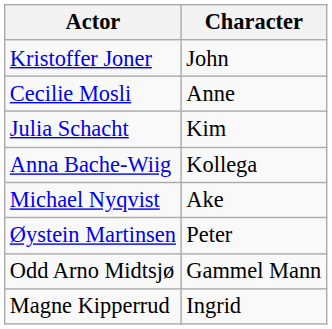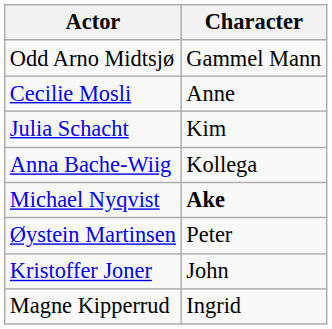rows swapped: Kristoffer Joner <-> Odd Arno Midtsjø
Michael Nyqvist | Character: normal -> bold
